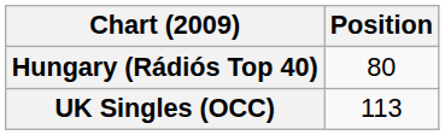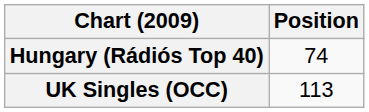Hungary (Rádiós Top 40) | Position: 80 -> 74
